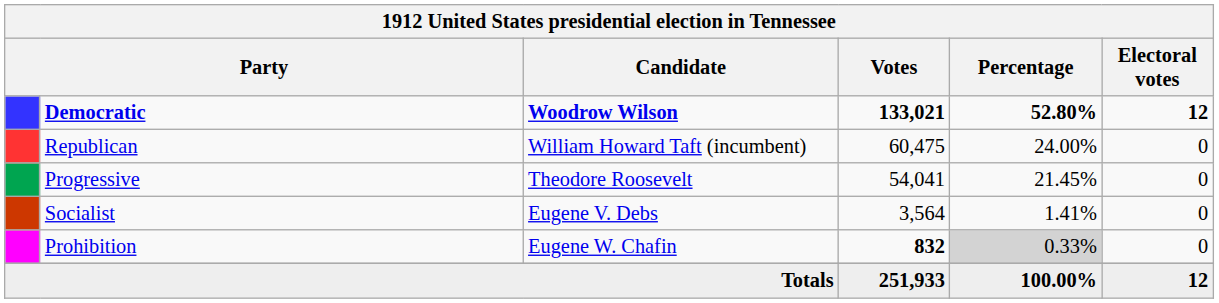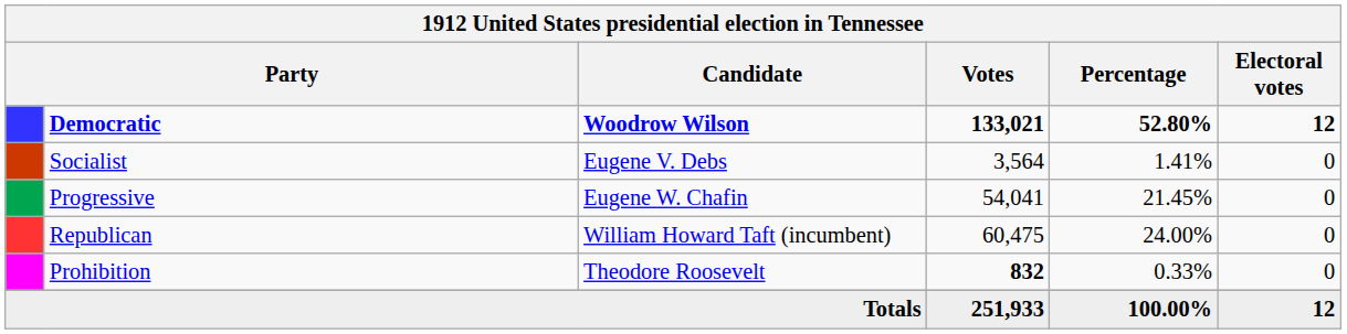rows swapped: Republican <-> Socialist
Progressive | Candidate: Theodore Roosevelt -> Eugene W. Chafin
Prohibition | Candidate: Eugene W. Chafin -> Theodore Roosevelt
Prohibition | Percentage: lightgrey background -> no background
